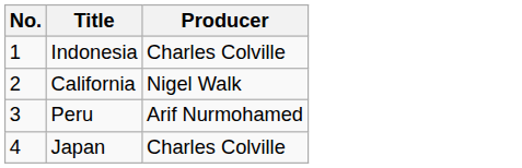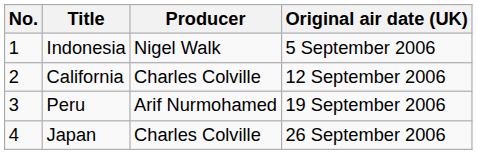+ column: Original air date (UK) | 5 September 2006 | 12 September 2006 | 19 September 2006 | 26 September 2006
Indonesia | Producer: Charles Colville -> Nigel Walk
California | Producer: Nigel Walk -> Charles Colville
